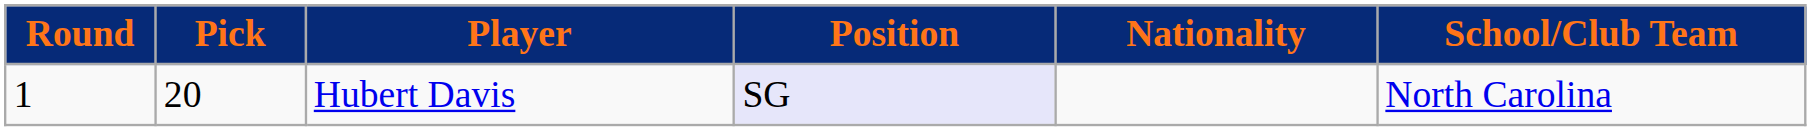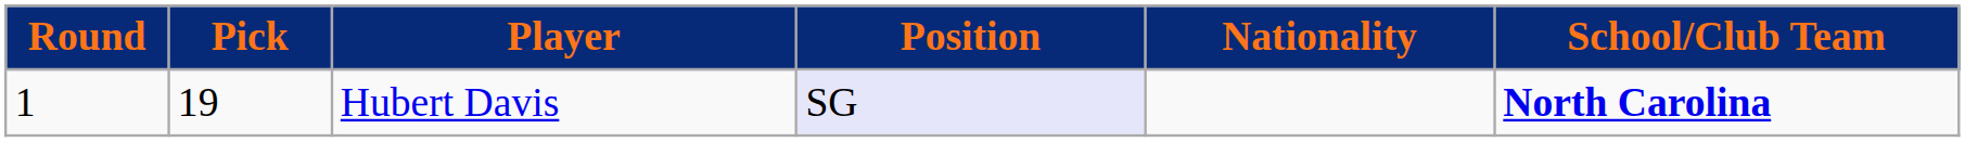Hubert Davis | Pick: 20 -> 19
Hubert Davis | School/Club Team: normal -> bold
